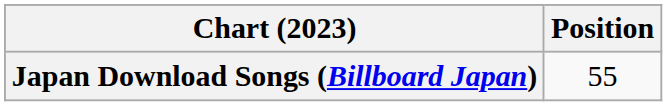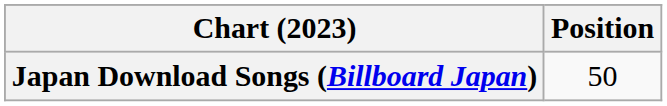Japan Download Songs (Billboard Japan) | Position: 55 -> 50
